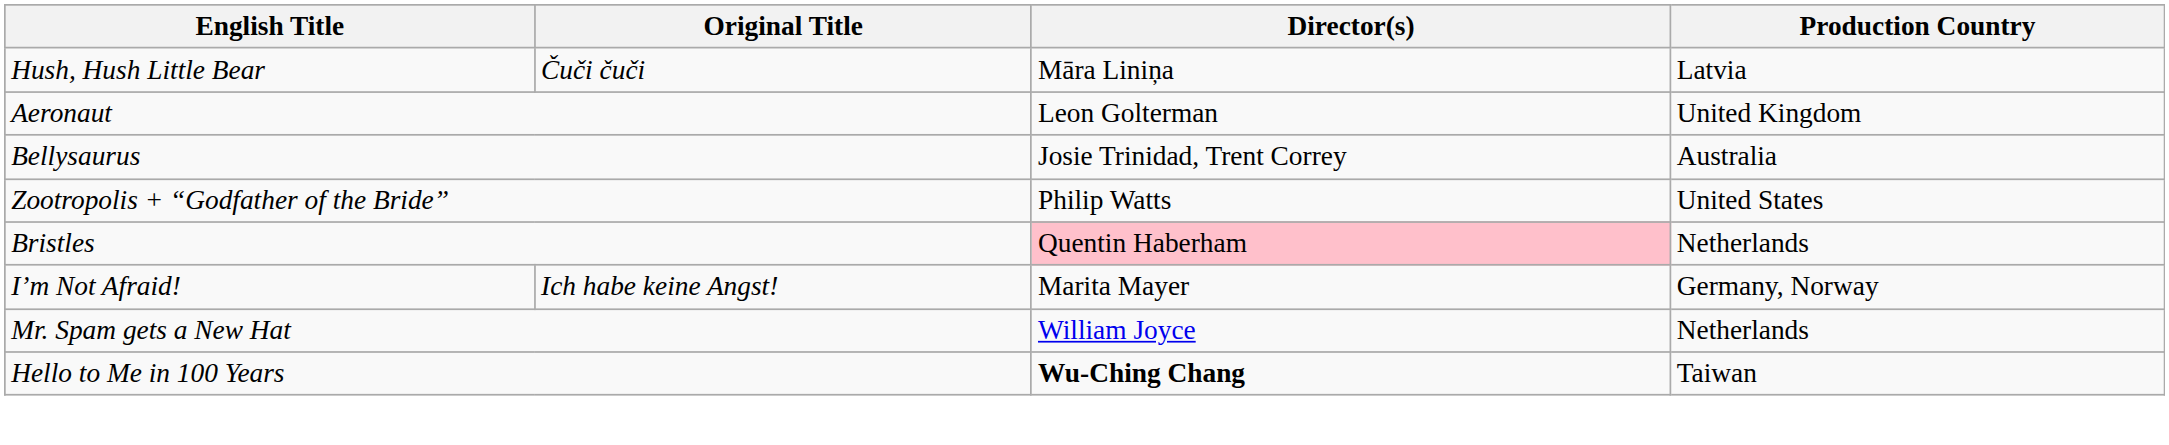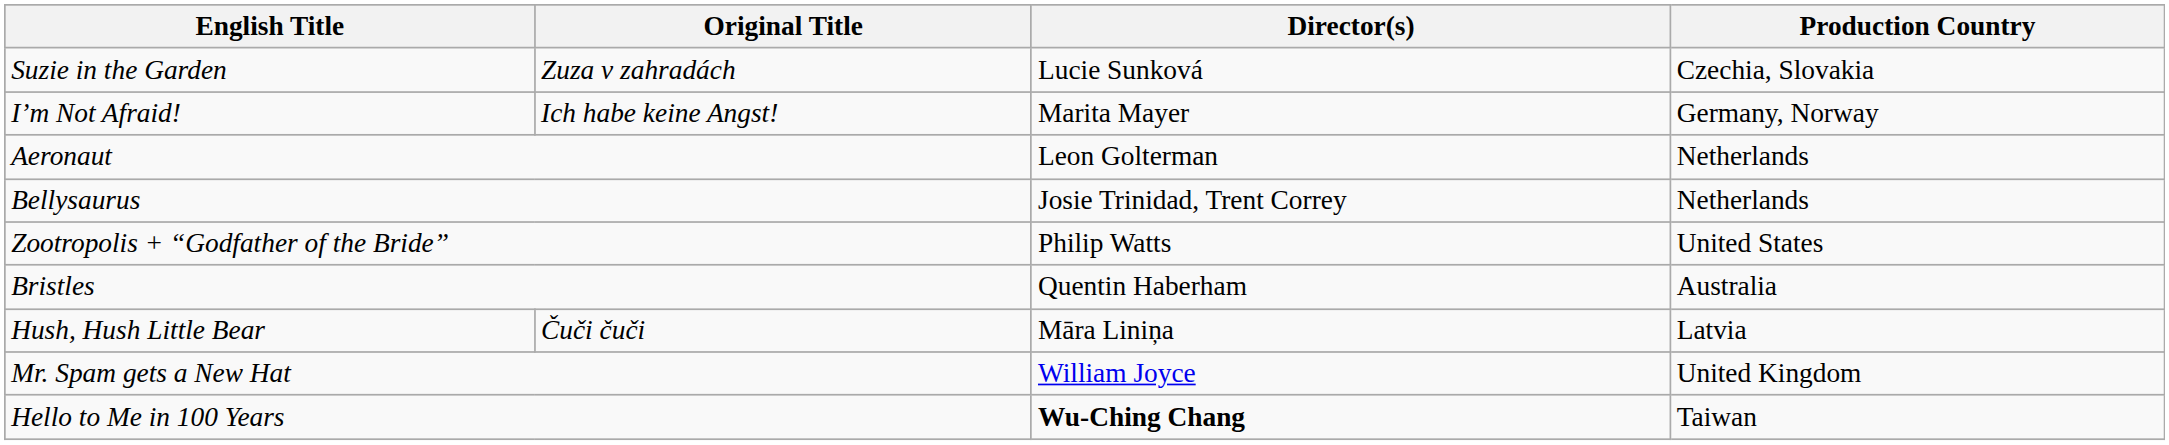+ row: Suzie in the Garden | Zuza v zahradách | Lucie Sunková | Czechia, Slovakia
rows swapped: I’m Not Afraid! <-> Hush, Hush Little Bear
Aeronaut | Production Country: United Kingdom -> Netherlands
Bellysaurus | Production Country: Australia -> Netherlands
Bristles | Director(s): pink background -> no background
Bristles | Production Country: Netherlands -> Australia
Mr. Spam gets a New Hat | Production Country: Netherlands -> United Kingdom
